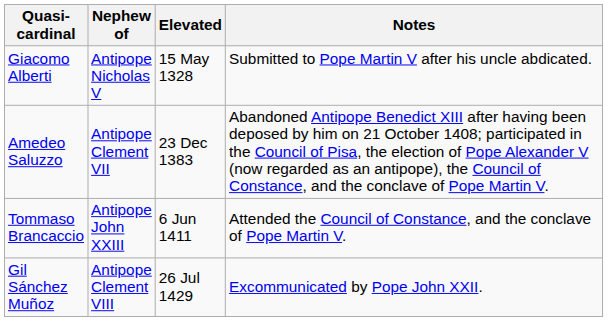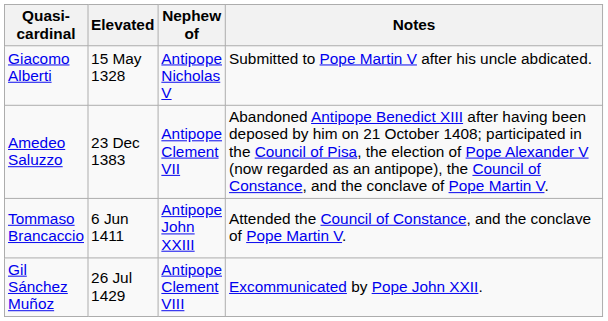columns swapped: Nephew of <-> Elevated
